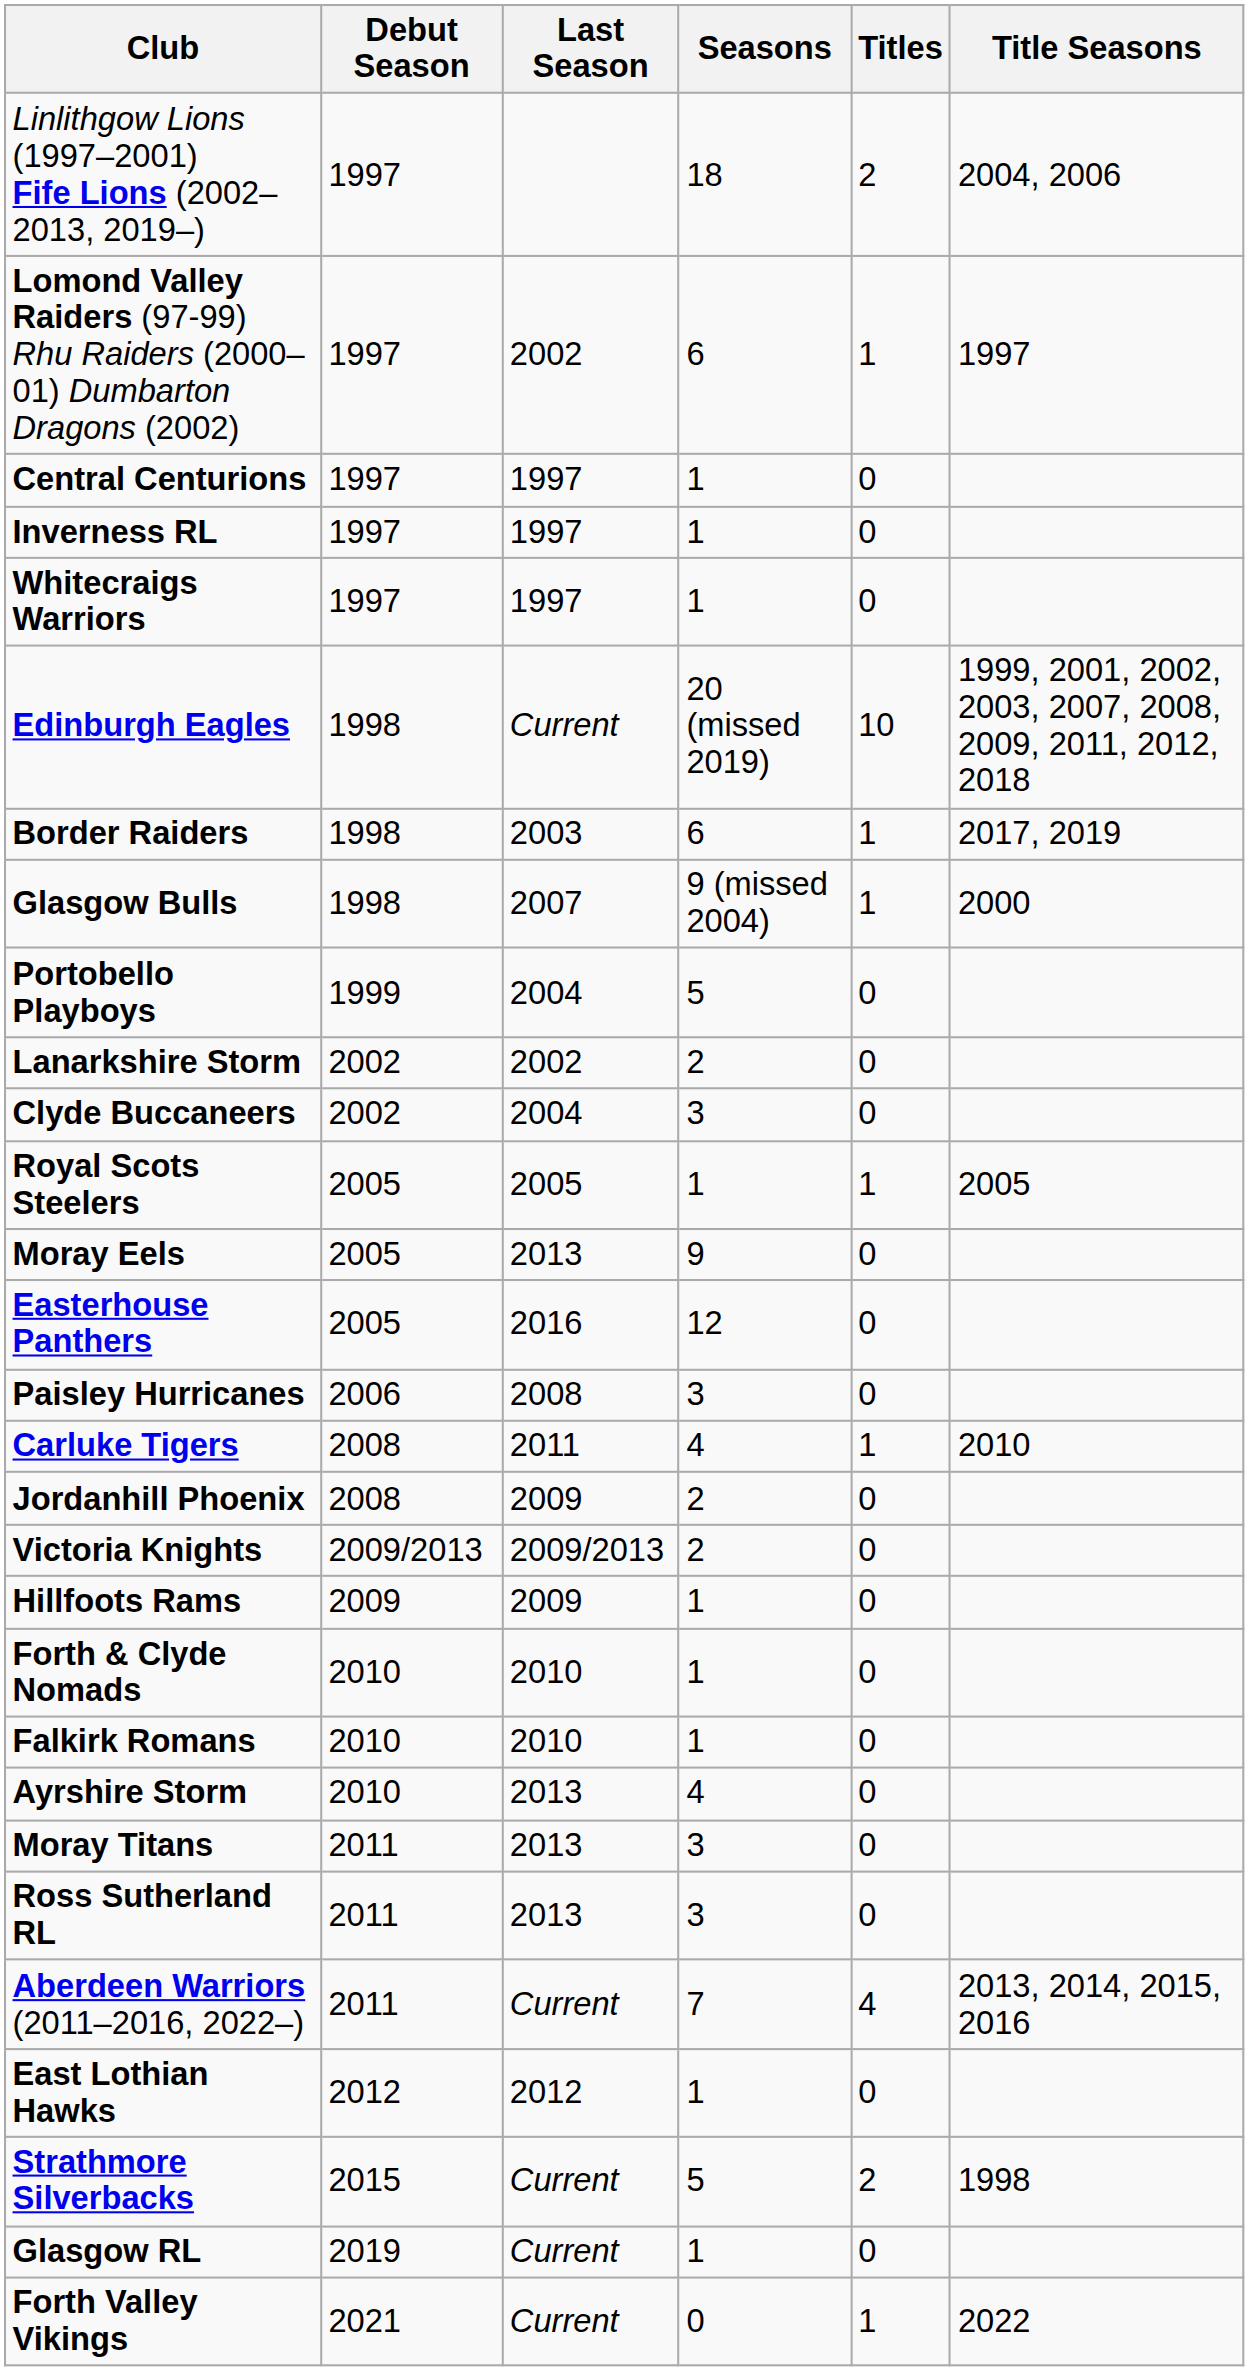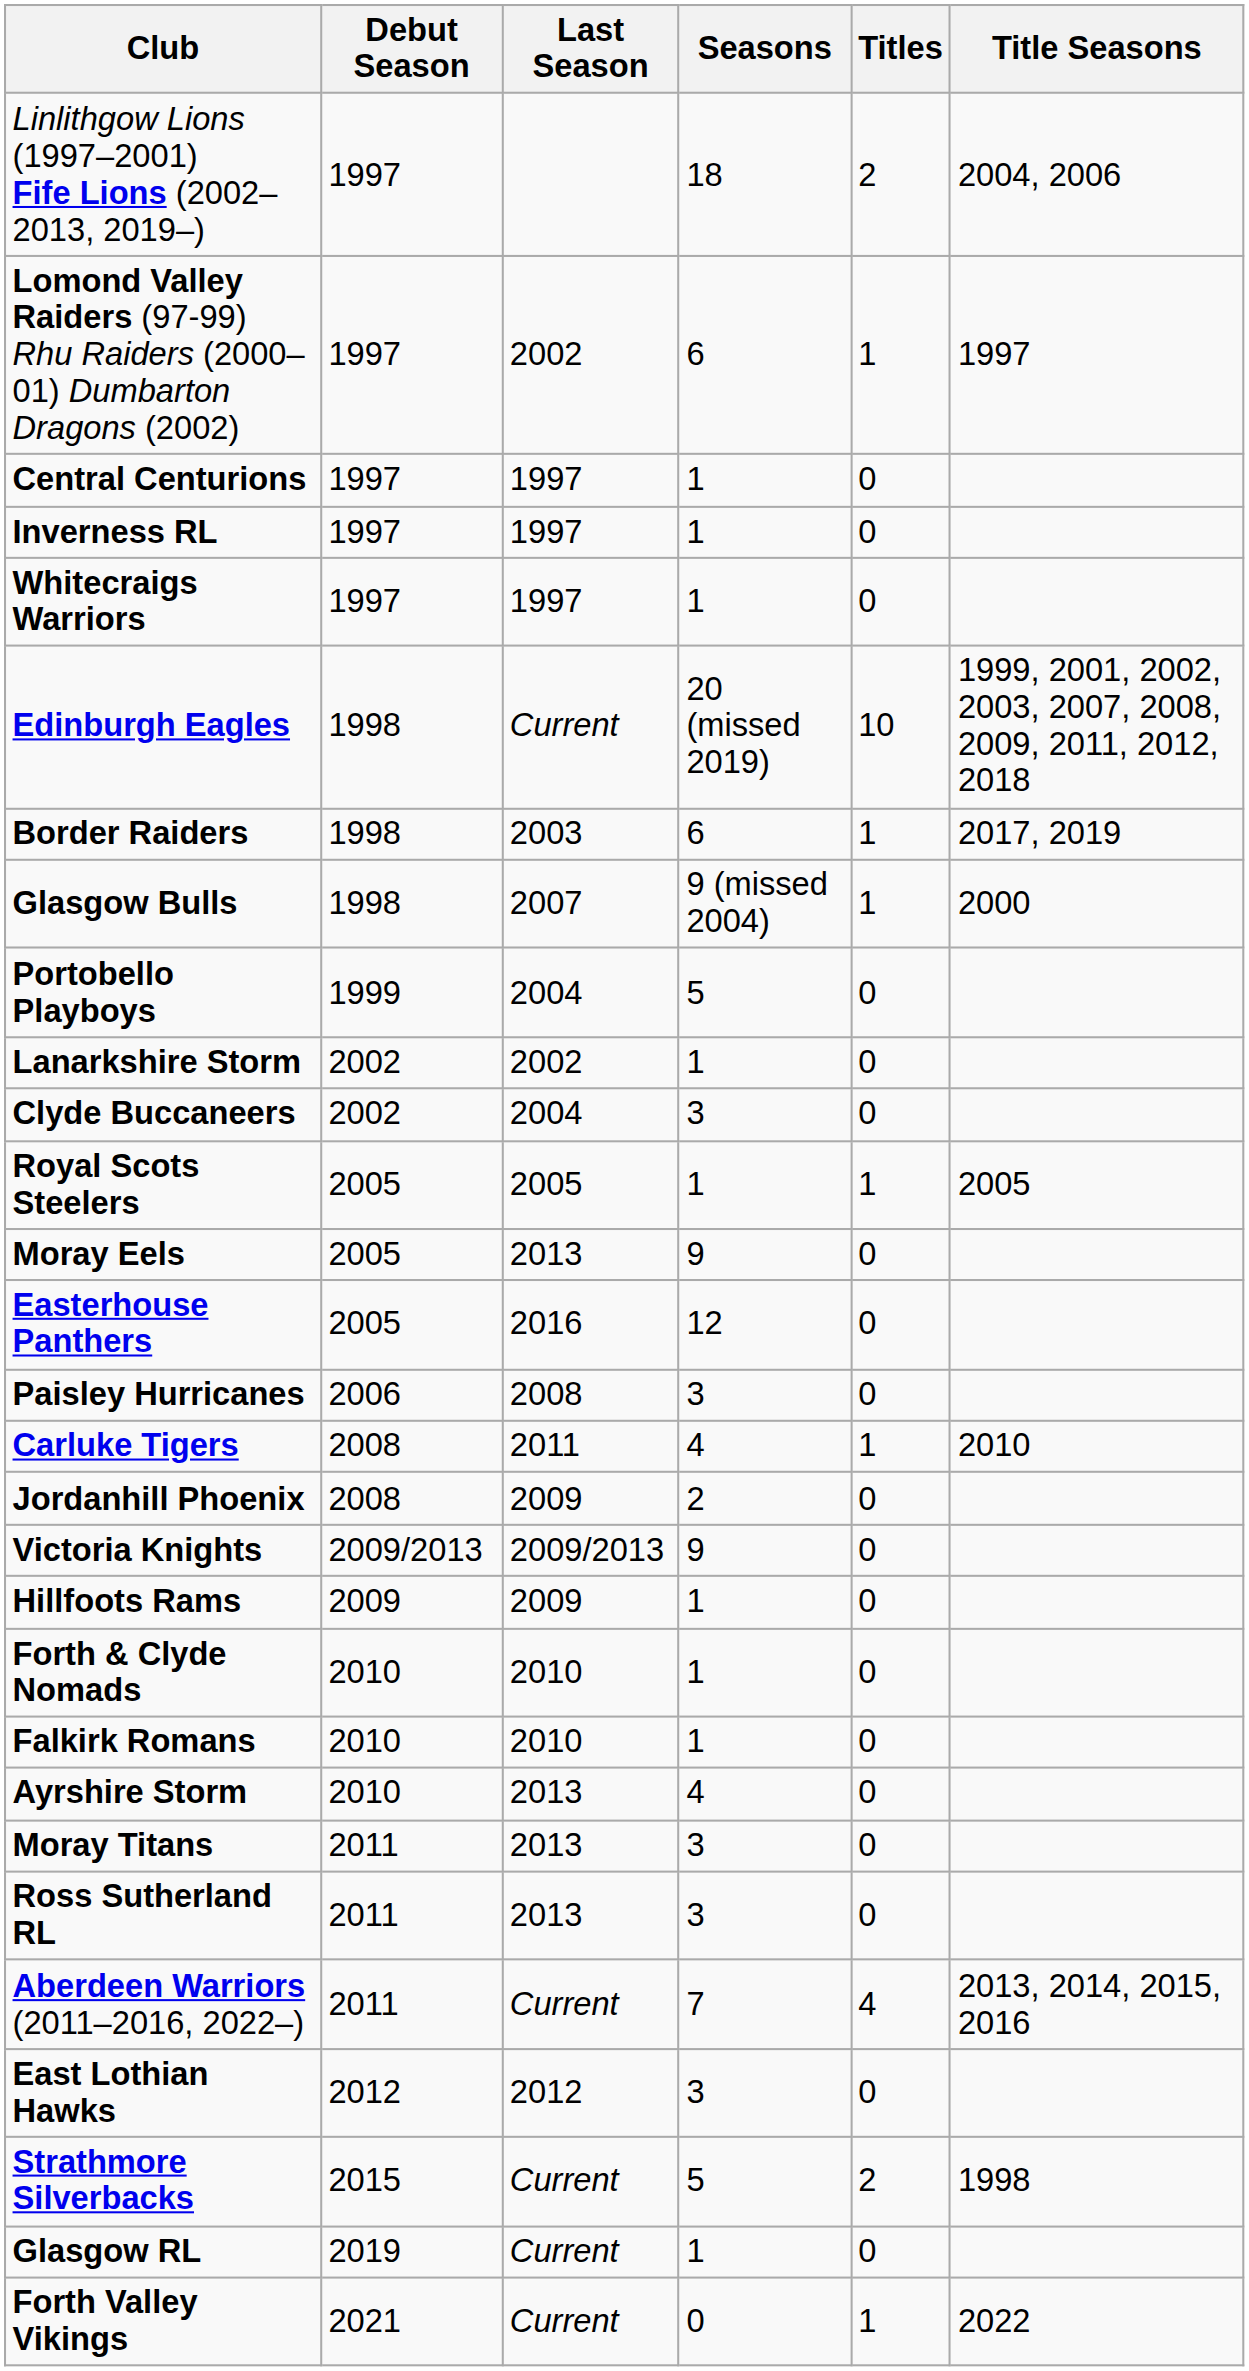Lanarkshire Storm | Seasons: 2 -> 1
Victoria Knights | Seasons: 2 -> 9
East Lothian Hawks | Seasons: 1 -> 3
